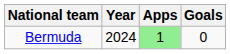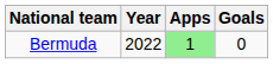Bermuda | Year: 2024 -> 2022
